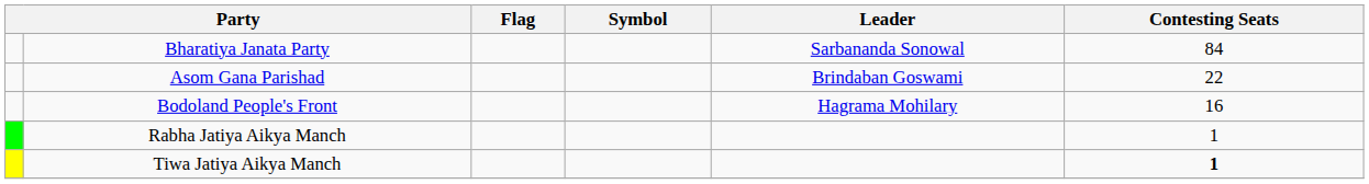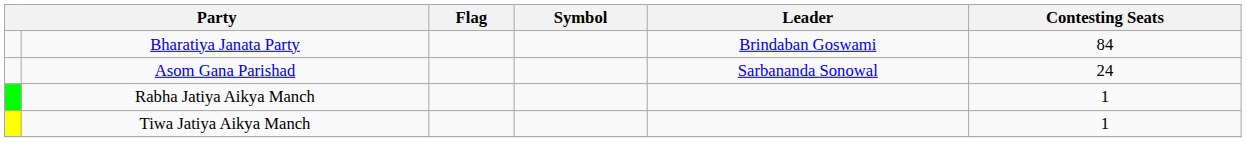Bharatiya Janata Party | Leader: Sarbananda Sonowal -> Brindaban Goswami
Asom Gana Parishad | Leader: Brindaban Goswami -> Sarbananda Sonowal
Asom Gana Parishad | Contesting Seats: 22 -> 24
- row: Bodoland People's Front | Hagrama Mohilary | 16
Tiwa Jatiya Aikya Manch | Contesting Seats: bold -> normal
